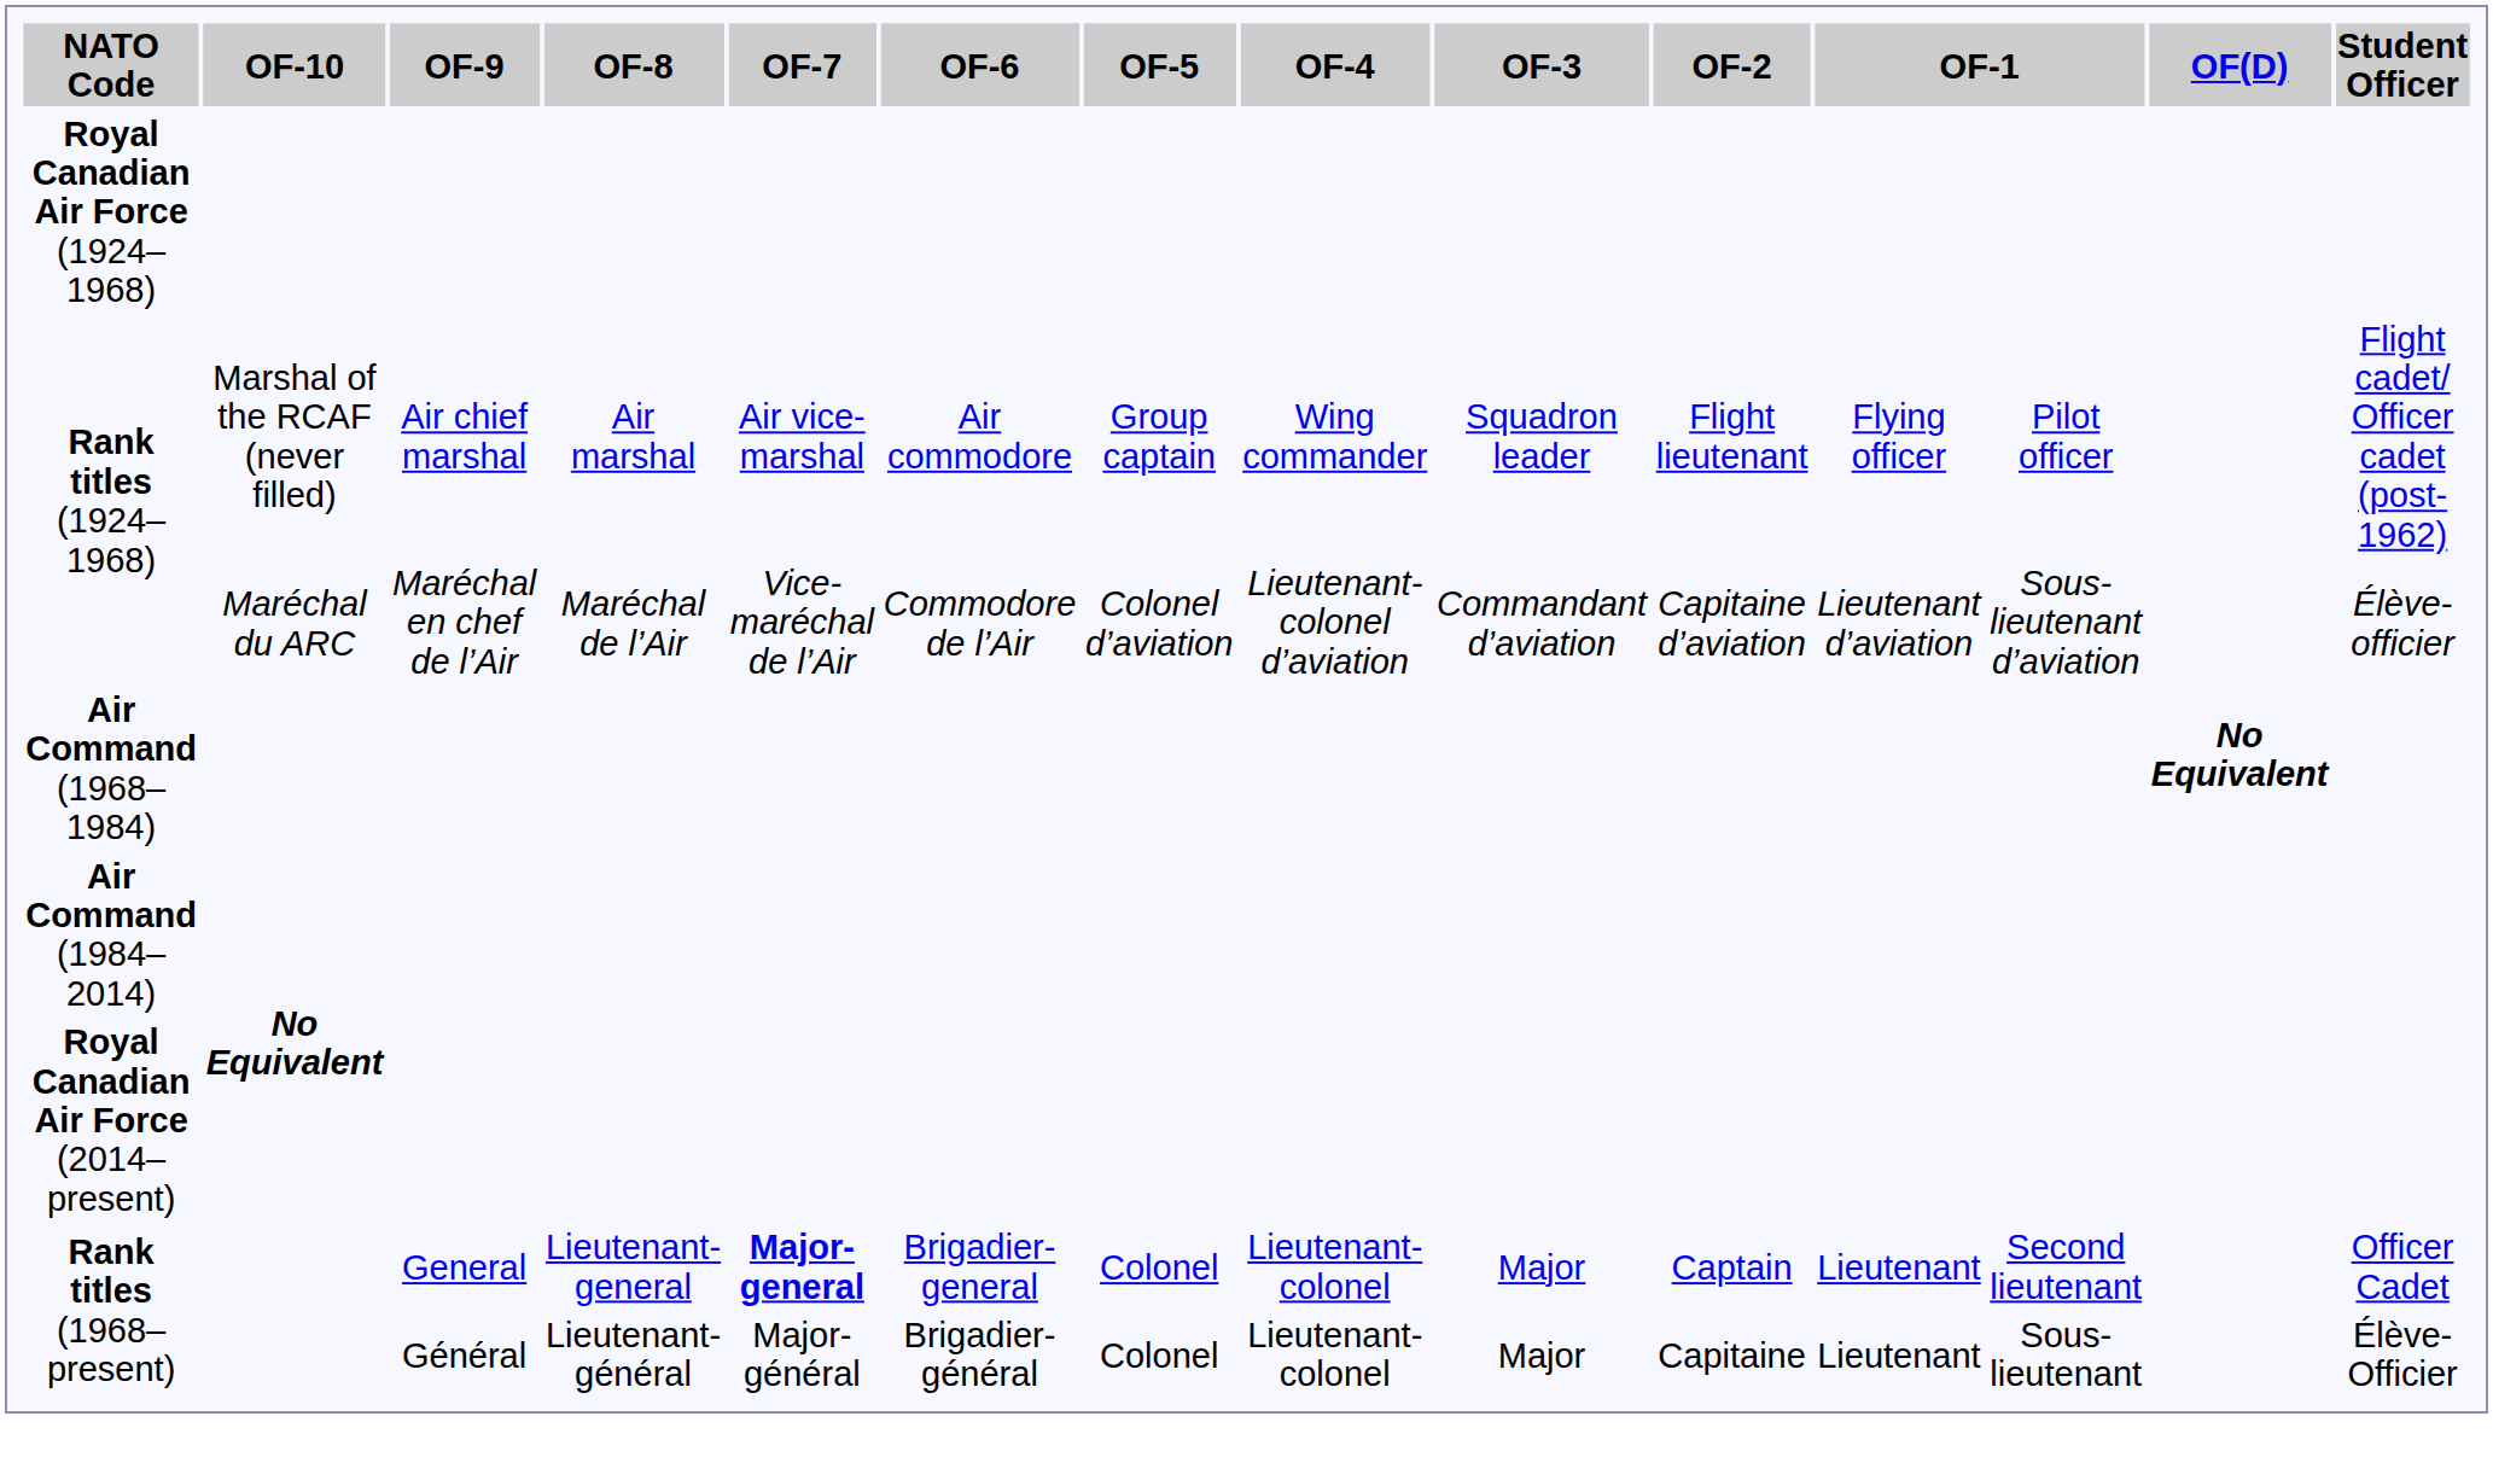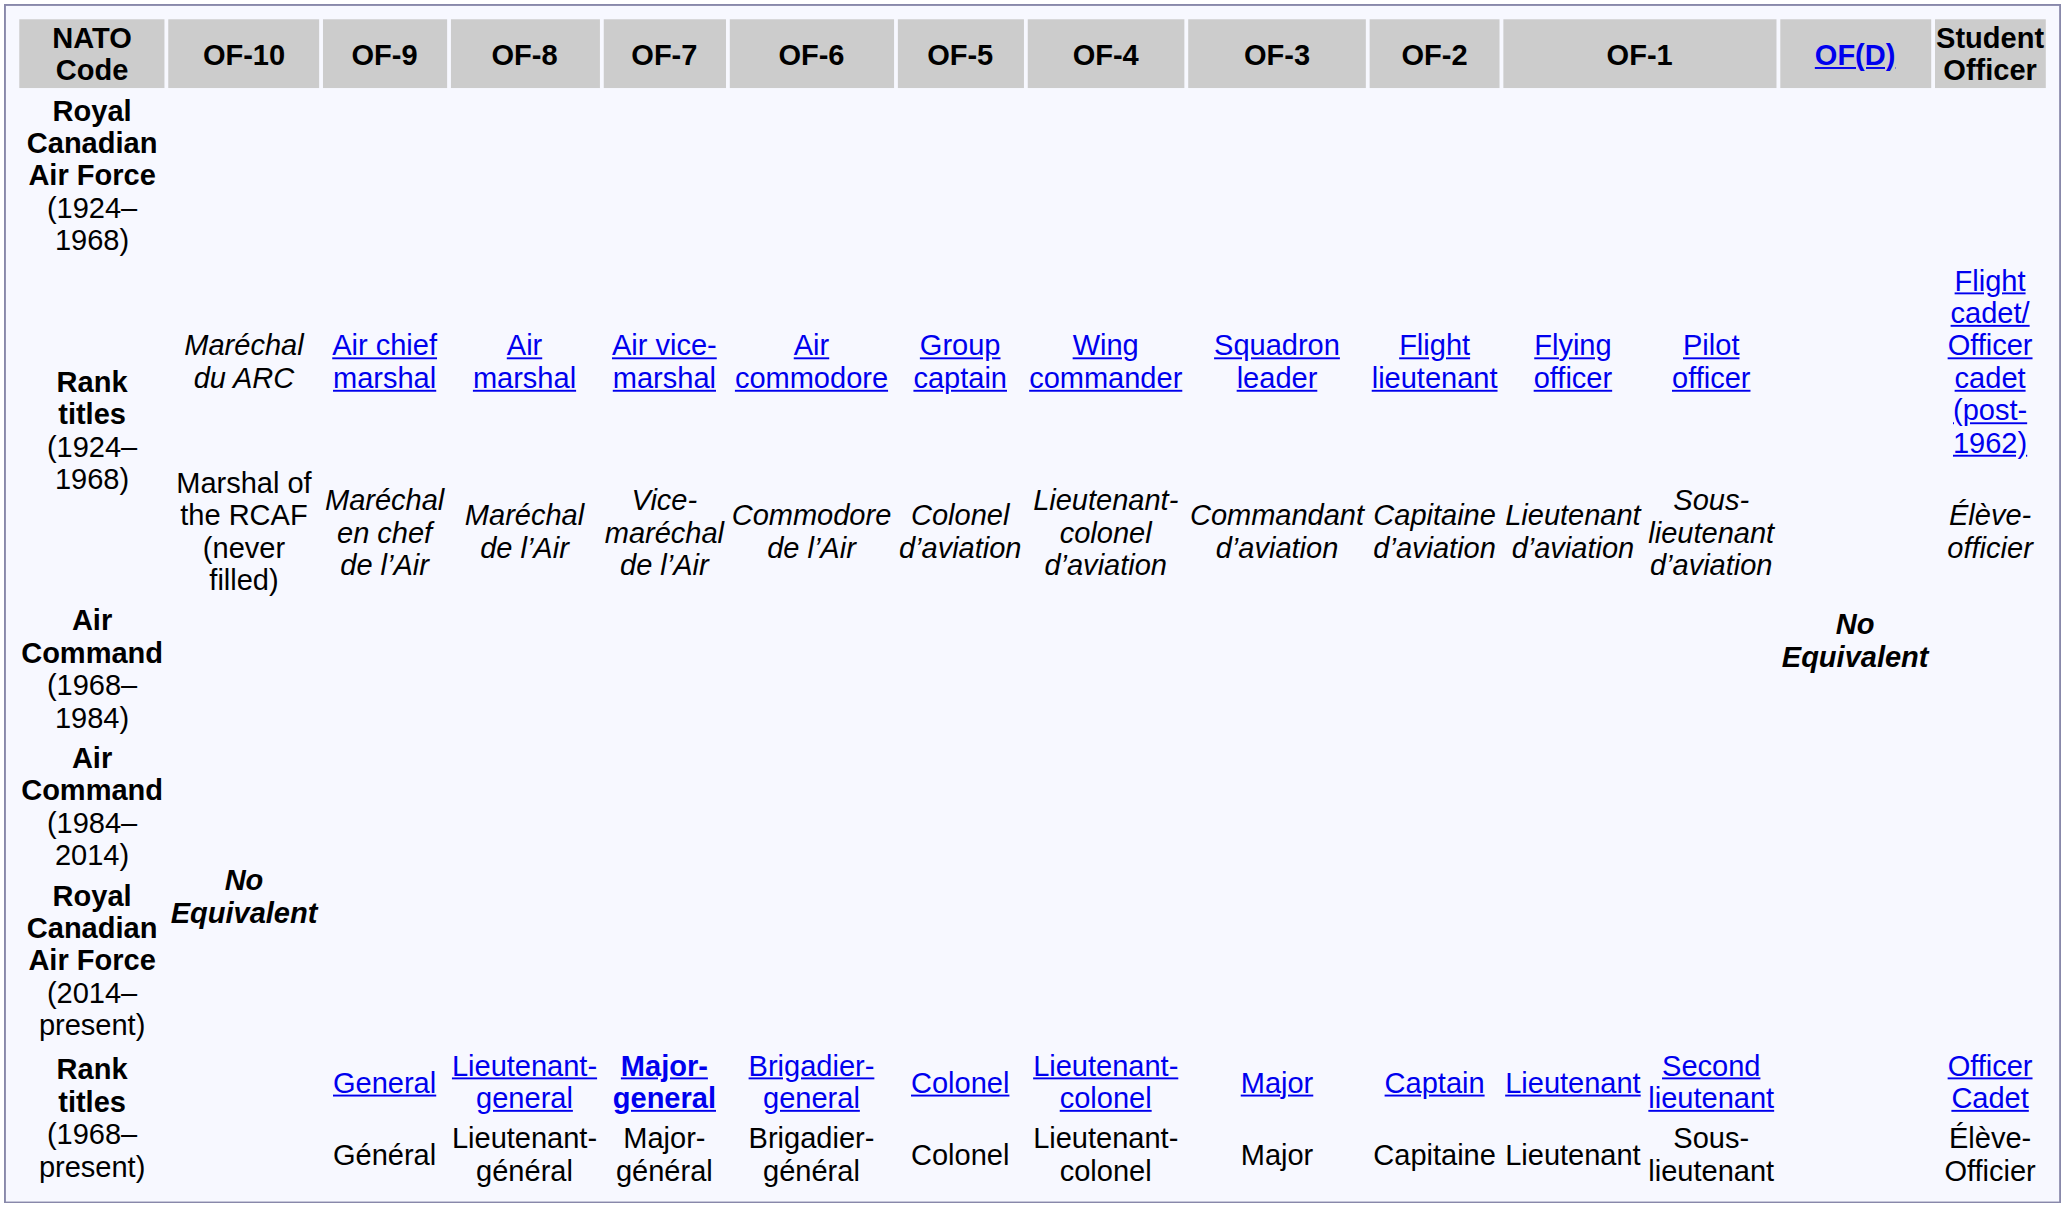Rank titles (1924–1968) / Air chief marshal | OF-10: Marshal of the RCAF (never filled) -> Maréchal du ARC
Rank titles (1924–1968) / Maréchal en chef de l’Air | OF-10: Maréchal du ARC -> Marshal of the RCAF (never filled)
